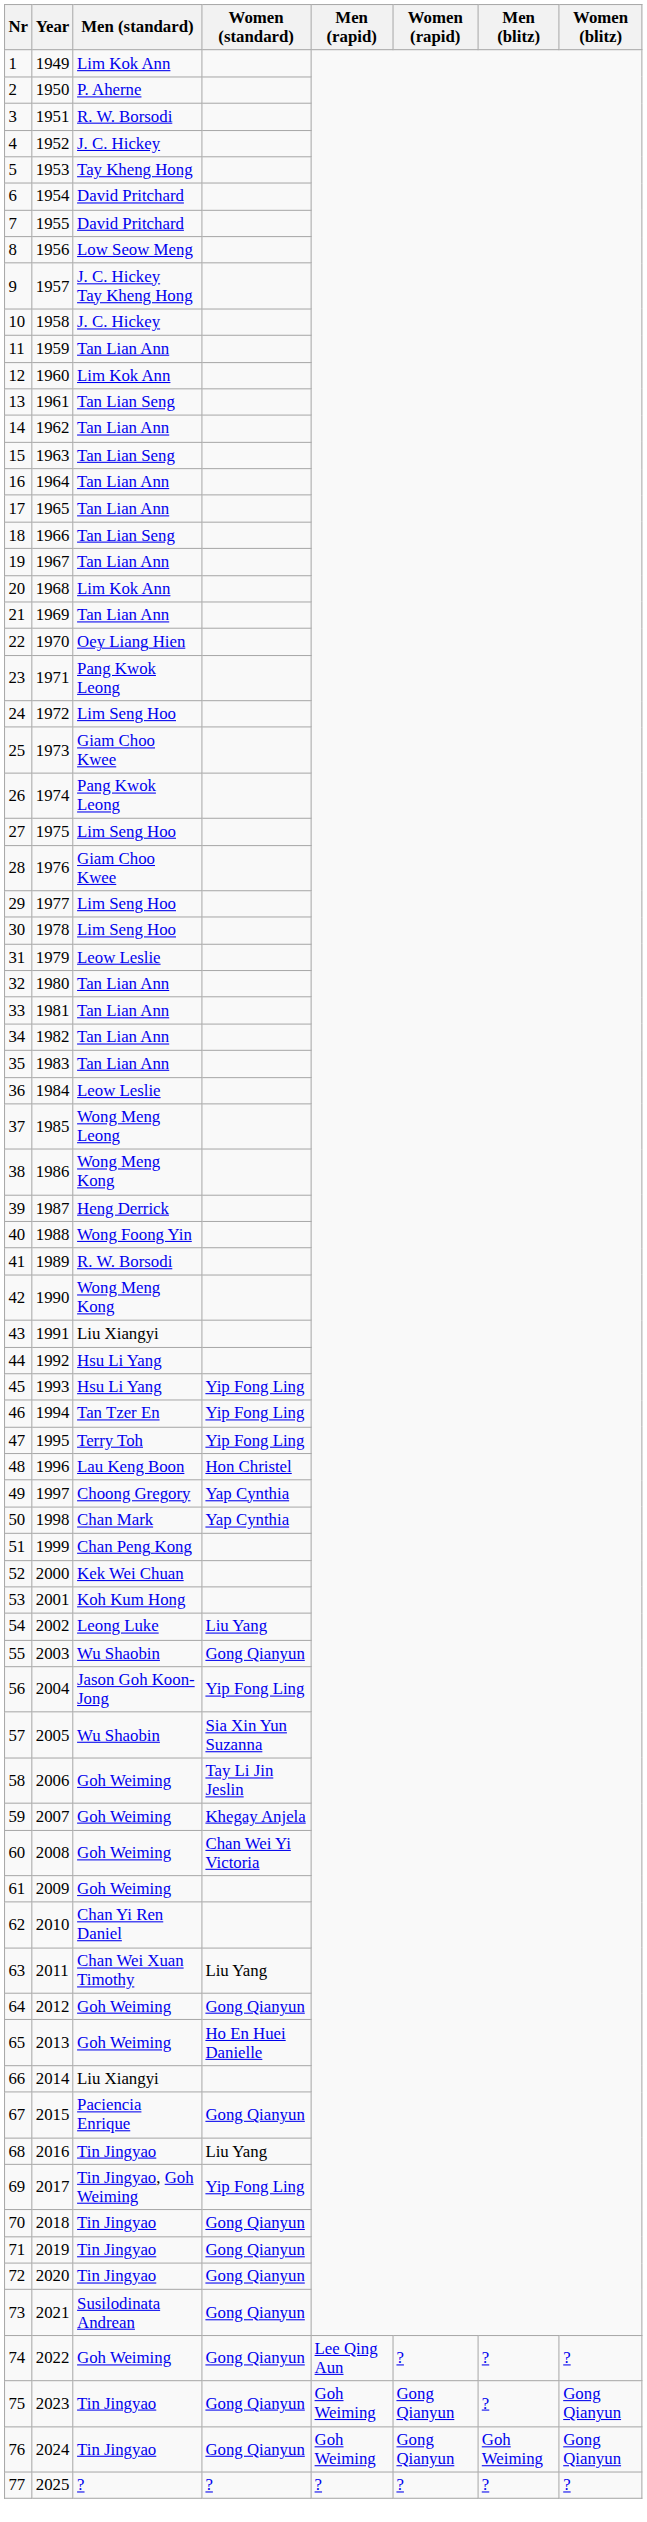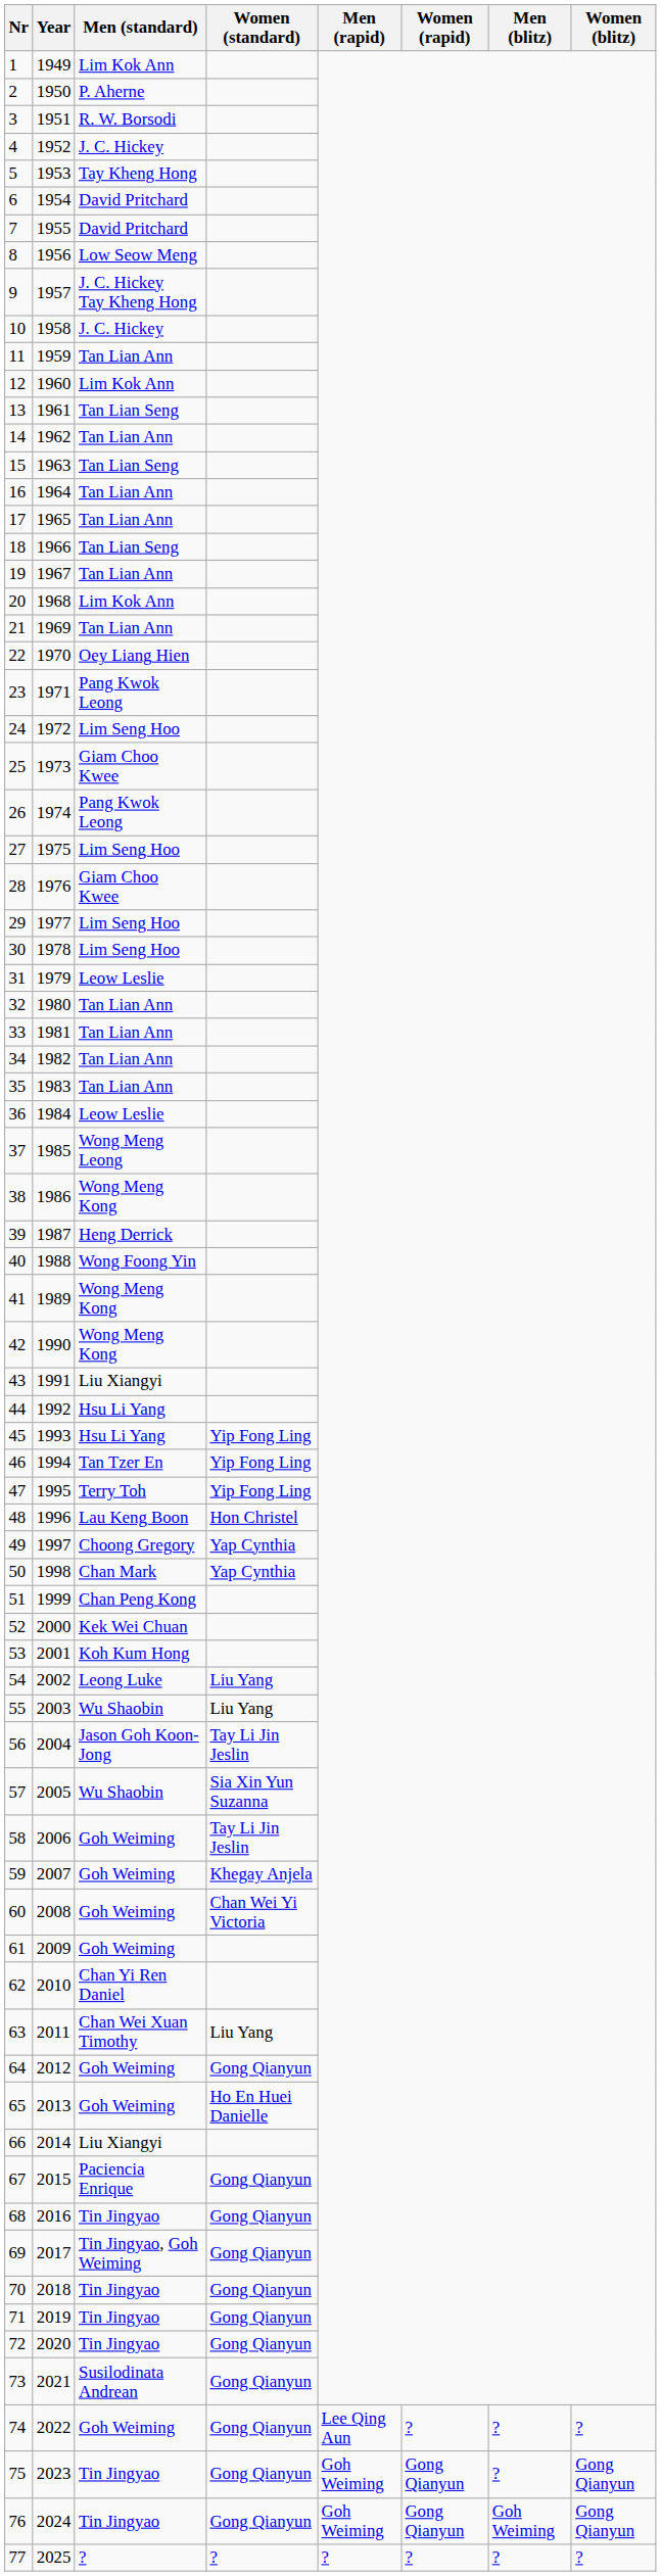41 | Men (standard): R. W. Borsodi -> Wong Meng Kong
55 | Women (standard): Gong Qianyun -> Liu Yang
56 | Women (standard): Yip Fong Ling -> Tay Li Jin Jeslin
68 | Women (standard): Liu Yang -> Gong Qianyun
69 | Women (standard): Yip Fong Ling -> Gong Qianyun
